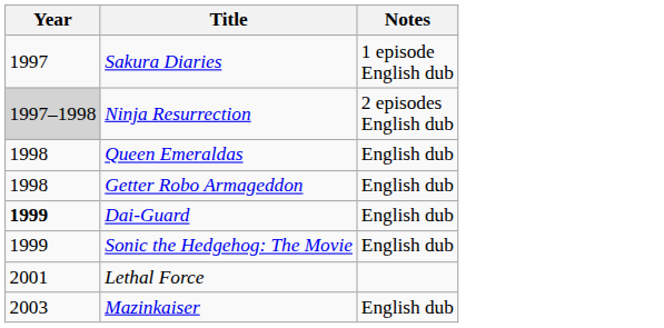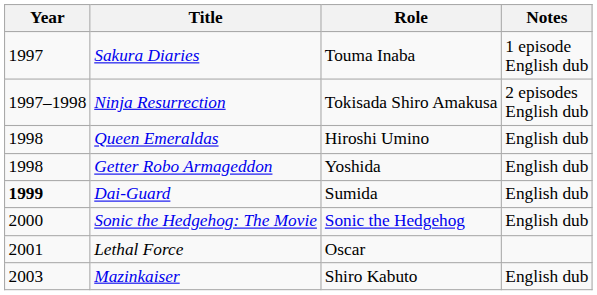+ column: Role | Touma Inaba | Tokisada Shiro Amakusa | Hiroshi Umino | Yoshida | Sumida | Sonic the Hedgehog | Oscar | Shiro Kabuto
Ninja Resurrection | Year: lightgrey background -> no background
Sonic the Hedgehog: The Movie | Year: 1999 -> 2000
